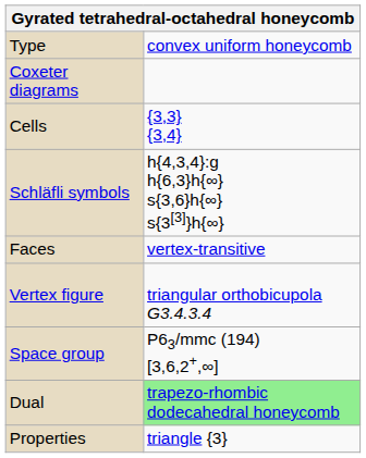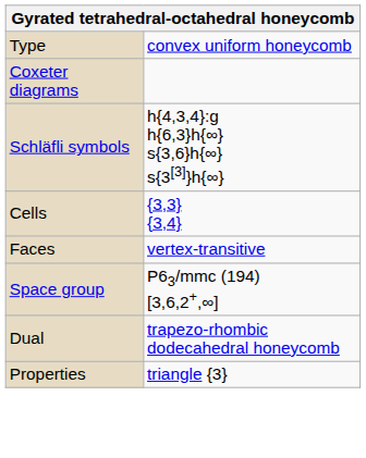rows swapped: Schläfli symbols <-> Cells
- row: Vertex figure | triangular orthobicupola G3.4.3.4
Dual | column 2: lightgreen background -> no background
